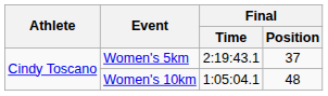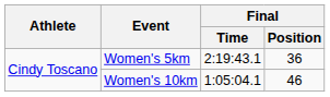Women's 5km | Final / Position: 37 -> 36
Women's 10km | Final / Position: 48 -> 46
